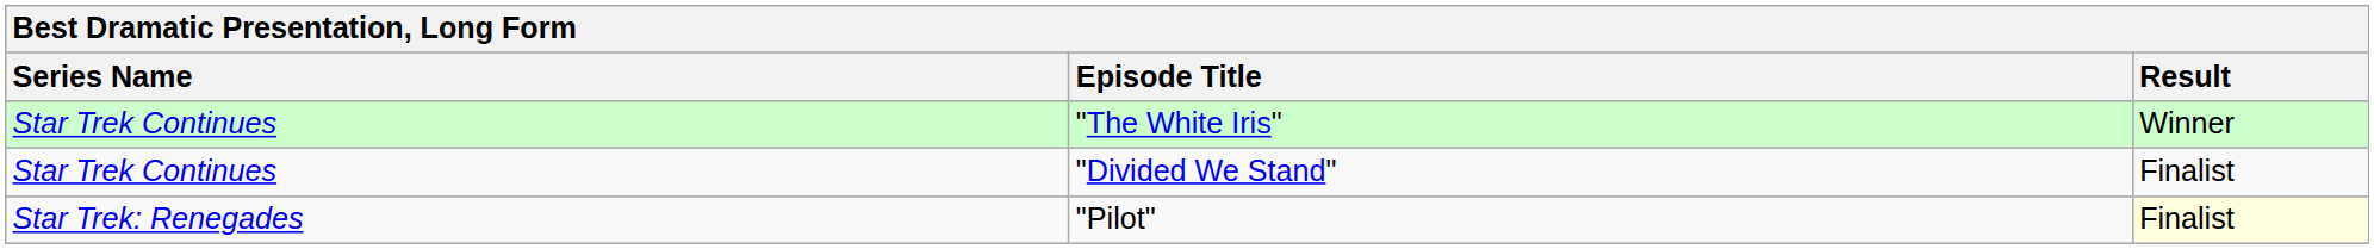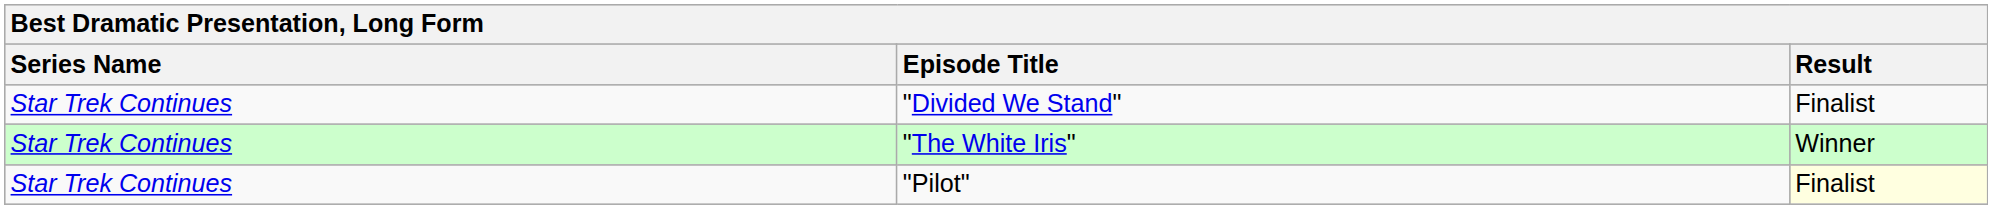rows swapped: "The White Iris" <-> "Divided We Stand"
"Pilot" | Series Name: Star Trek: Renegades -> Star Trek Continues
